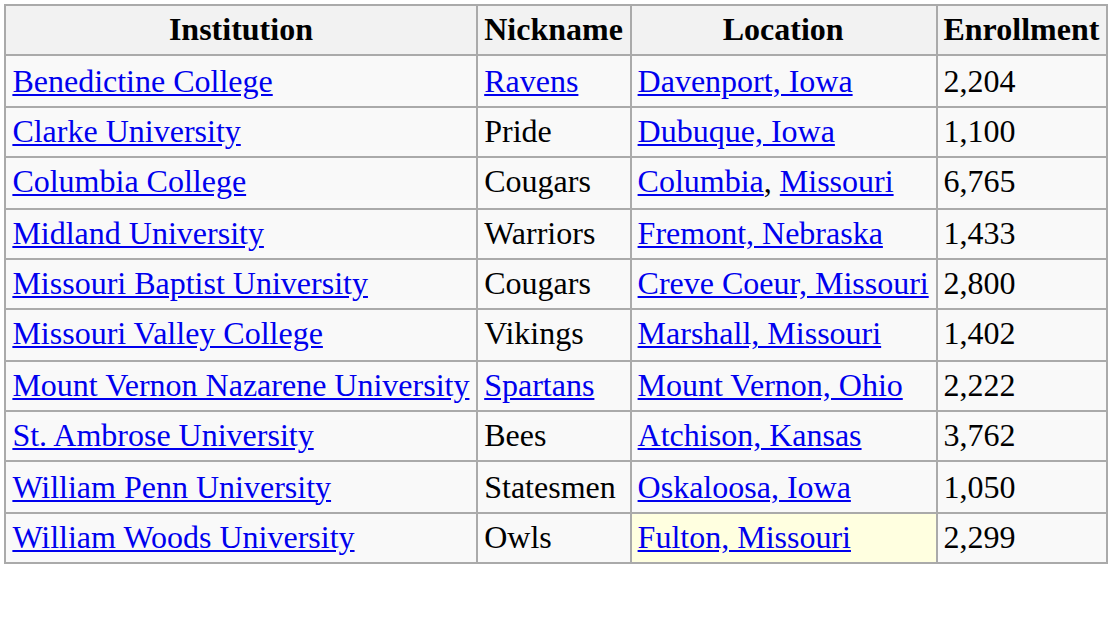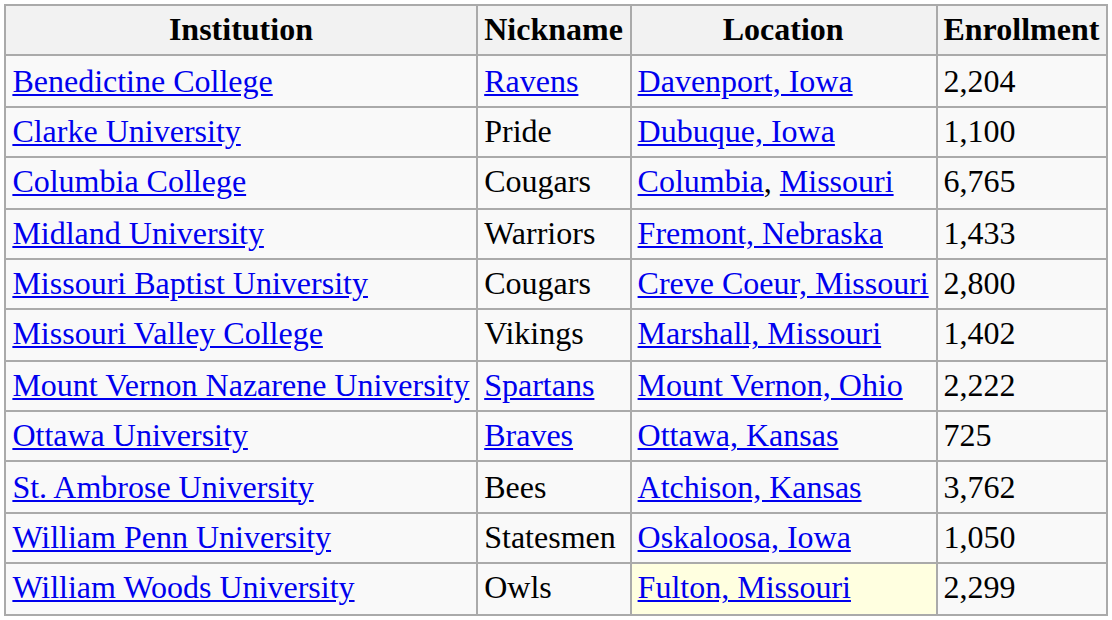+ row: Ottawa University | Braves | Ottawa, Kansas | 725
